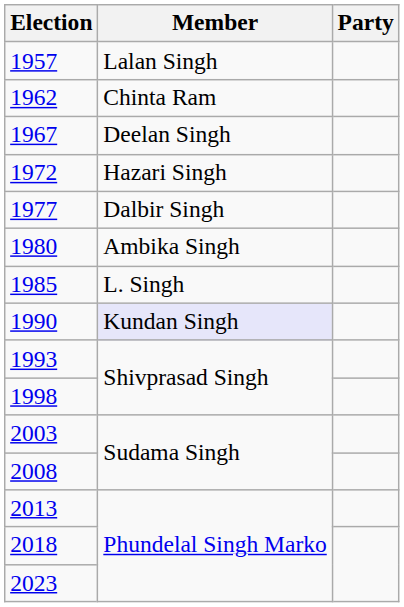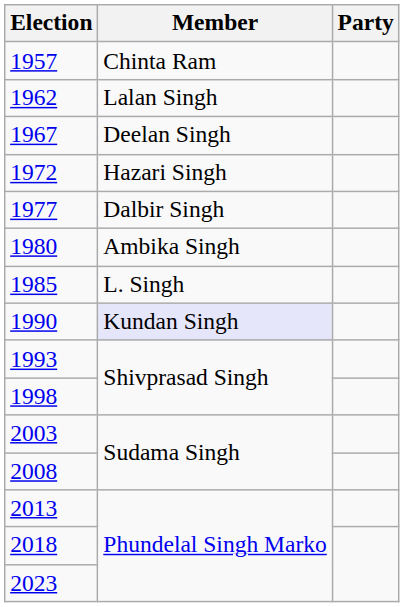1957 | Member: Lalan Singh -> Chinta Ram
1962 | Member: Chinta Ram -> Lalan Singh
